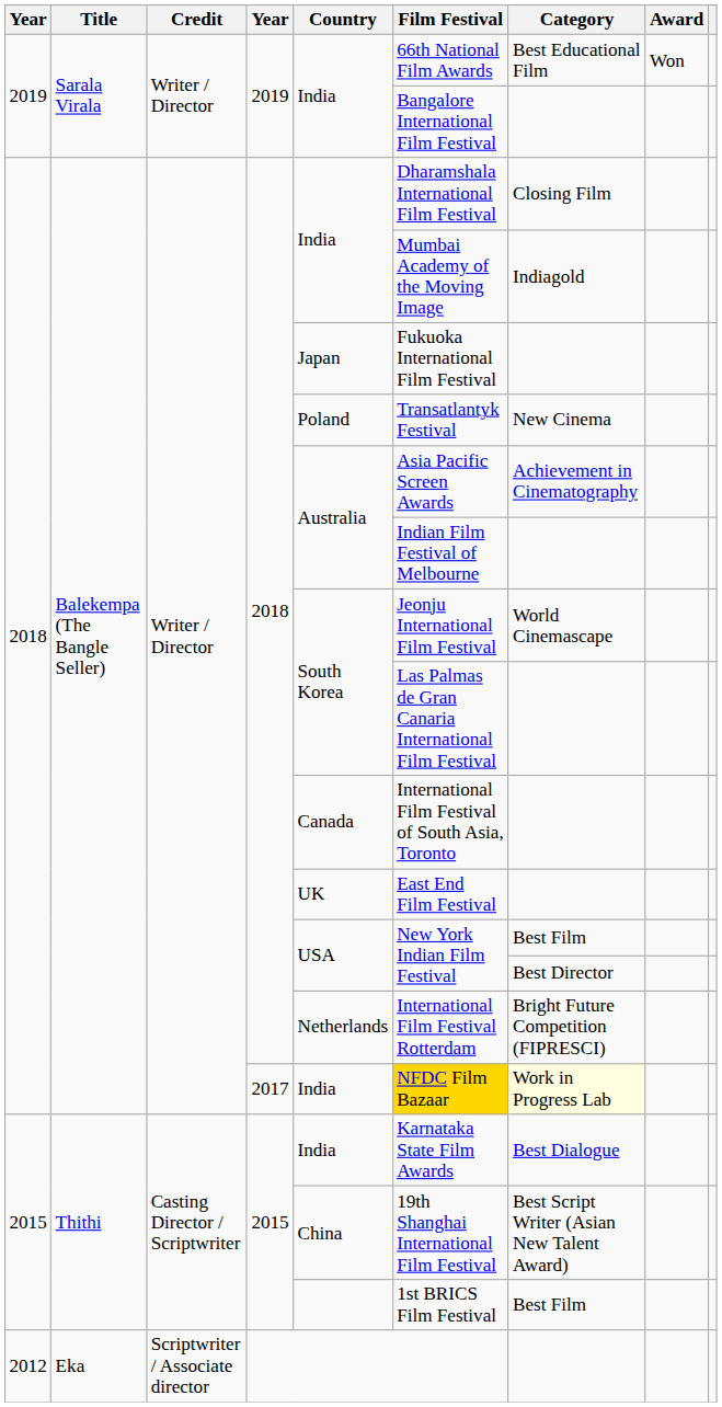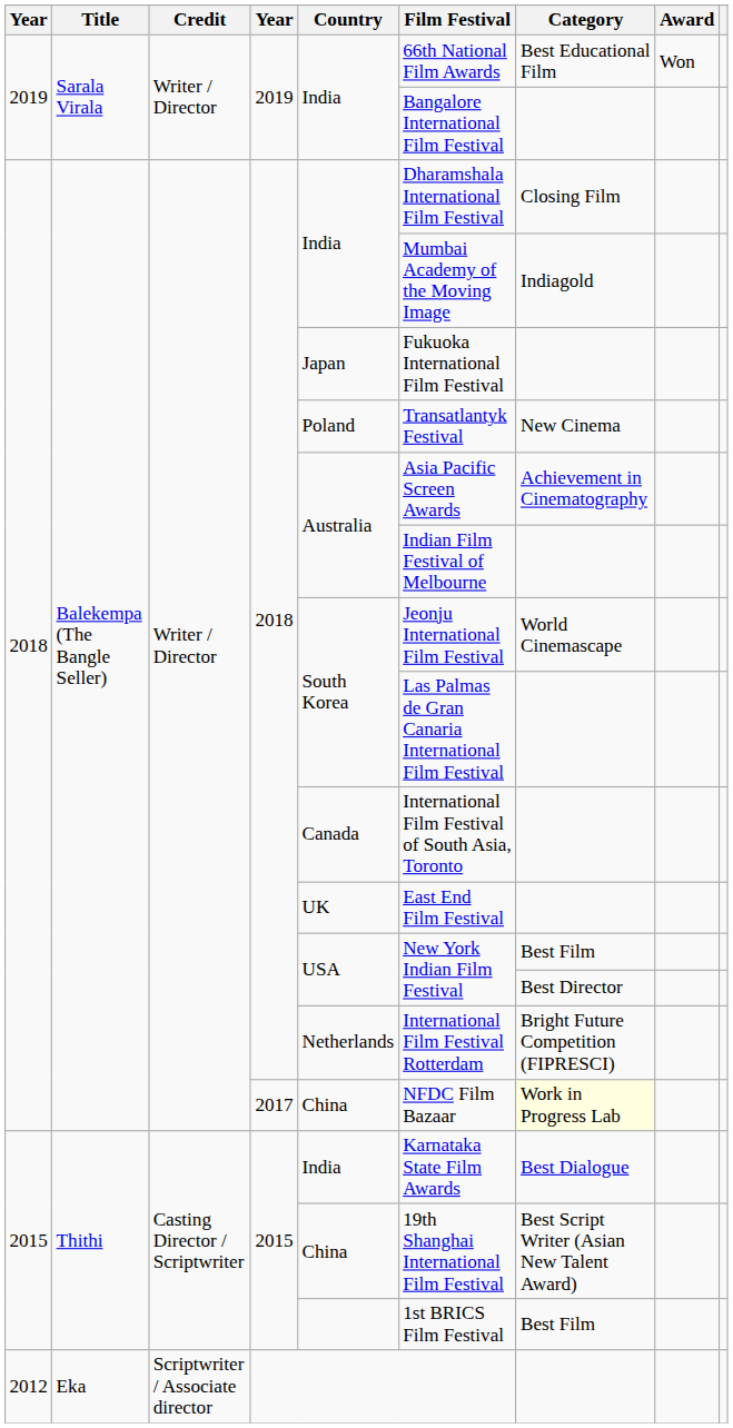2017 | Country: India -> China
2017 | Film Festival: gold background -> no background
